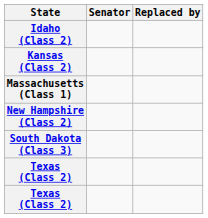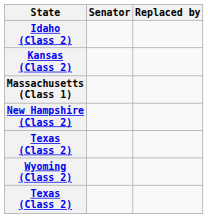- row: South Dakota (Class 3)
+ row: Wyoming (Class 2)
